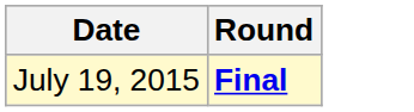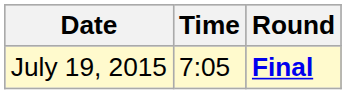+ column: Time | 7:05
